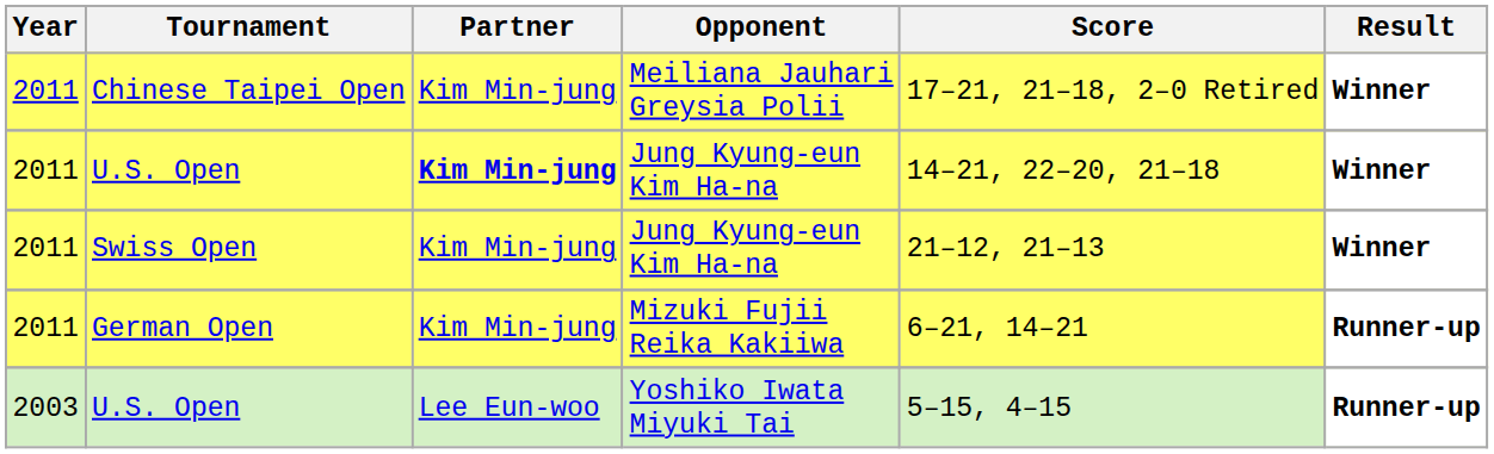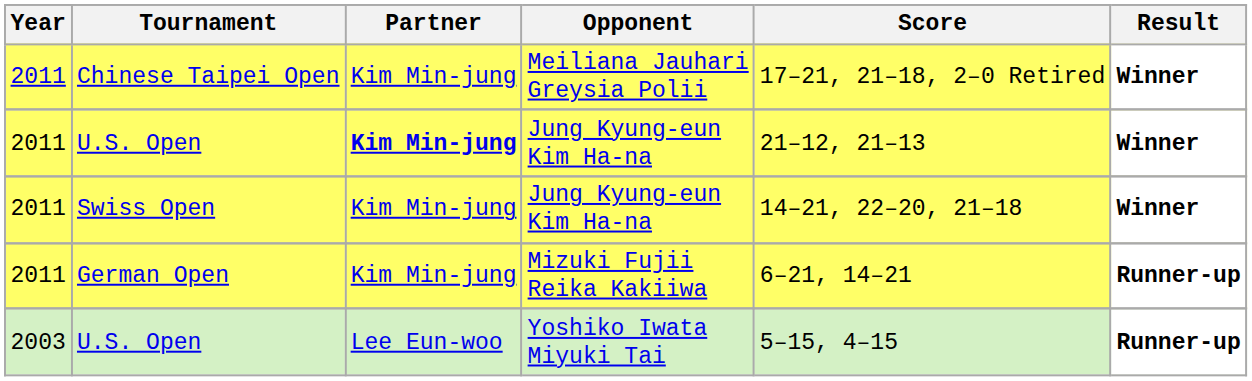U.S. Open / Jung Kyung-eun Kim Ha-na | Score: 14–21, 22–20, 21–18 -> 21–12, 21–13
Swiss Open | Score: 21–12, 21–13 -> 14–21, 22–20, 21–18
